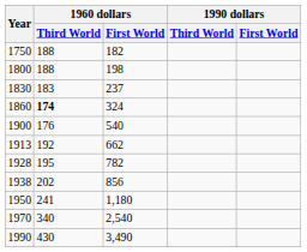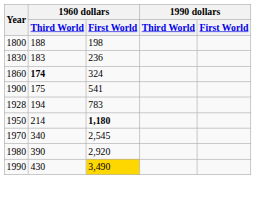- row: 1750 | 188 | 182
1830 | 1960 dollars / First World: 237 -> 236
1900 | 1960 dollars / Third World: 176 -> 175
1900 | 1960 dollars / First World: 540 -> 541
- row: 1913 | 192 | 662
1928 | 1960 dollars / Third World: 195 -> 194
1928 | 1960 dollars / First World: 782 -> 783
- row: 1938 | 202 | 856
1950 | 1960 dollars / Third World: 241 -> 214
1950 | 1960 dollars / First World: normal -> bold
1970 | 1960 dollars / First World: 2,540 -> 2,545
+ row: 1980 | 390 | 2,920
1990 | 1960 dollars / First World: no background -> gold background
